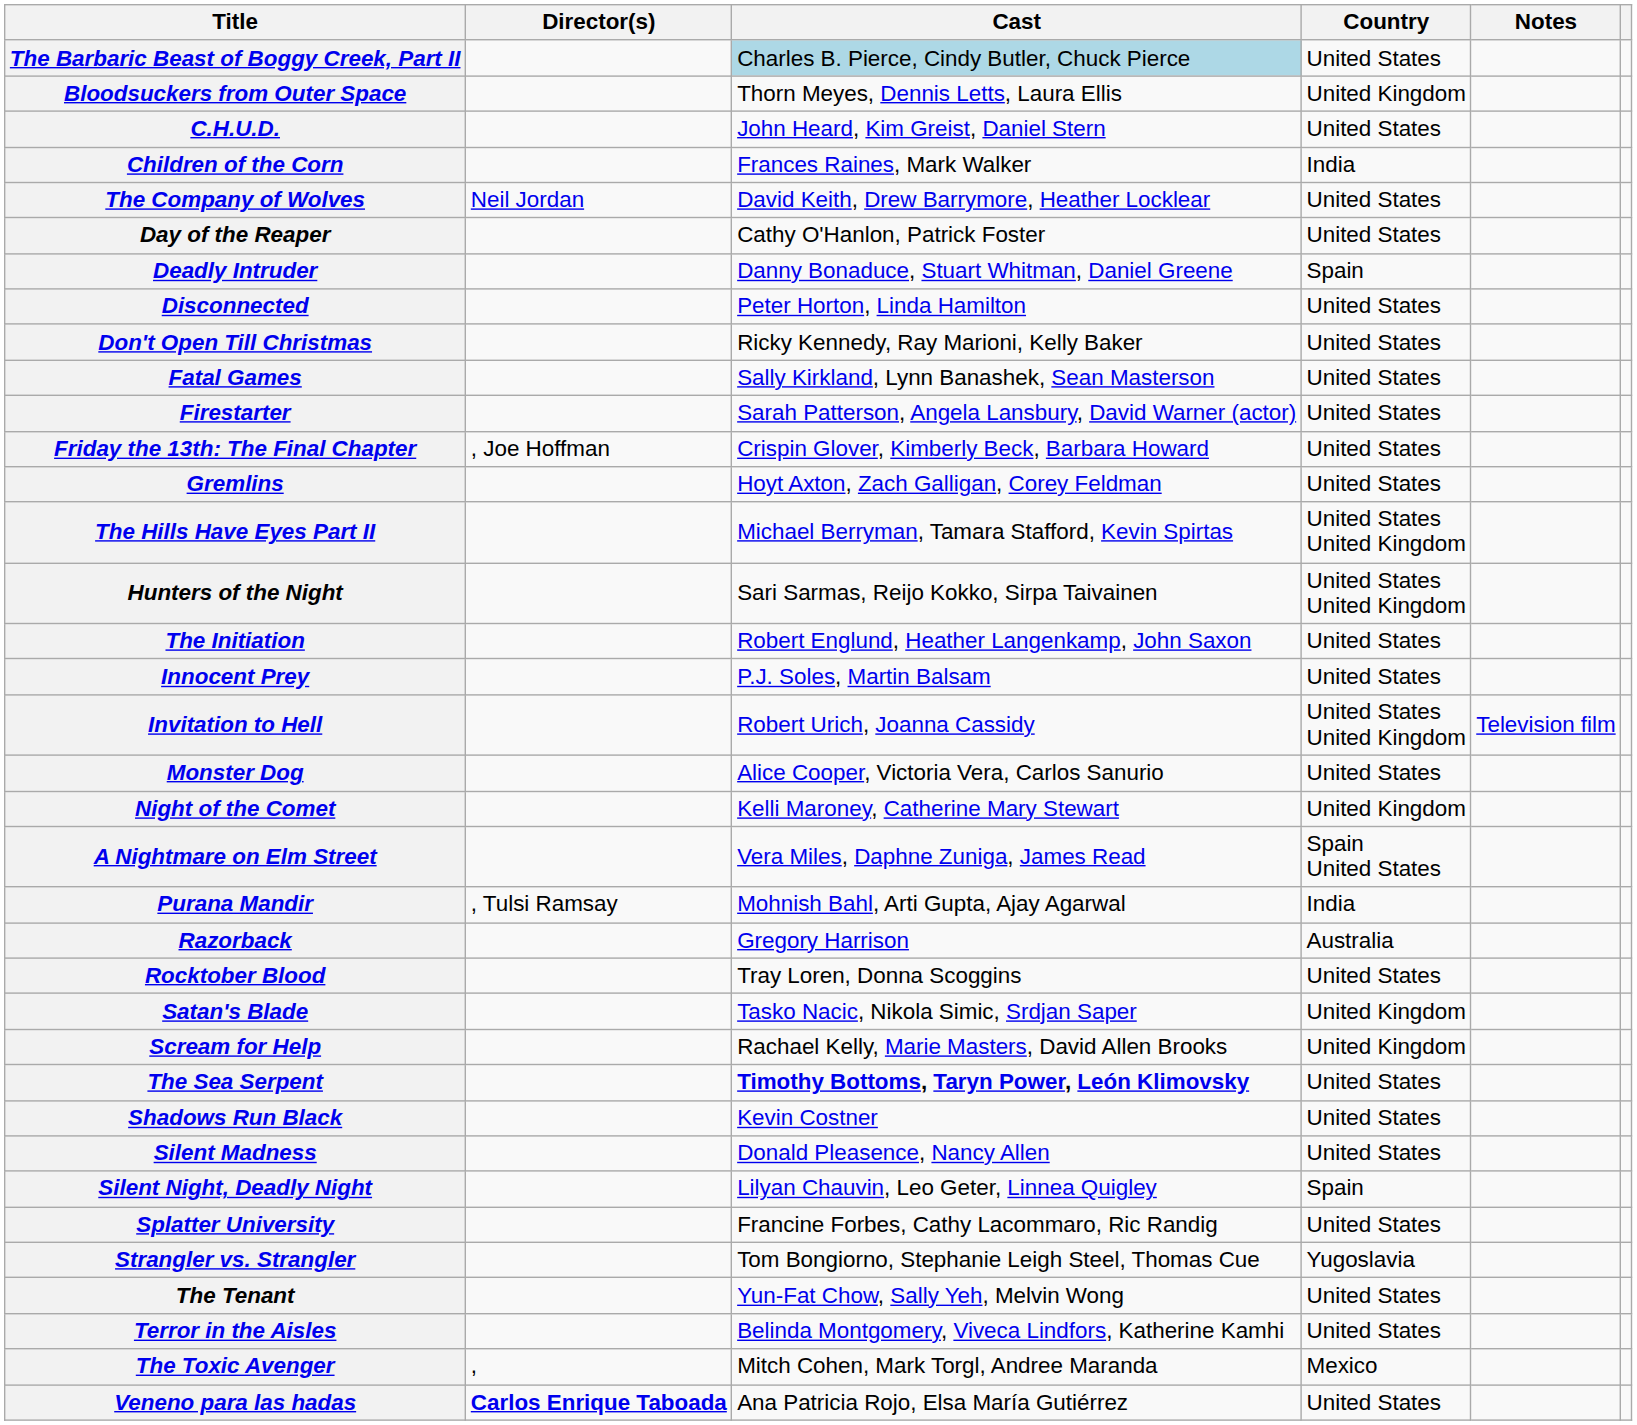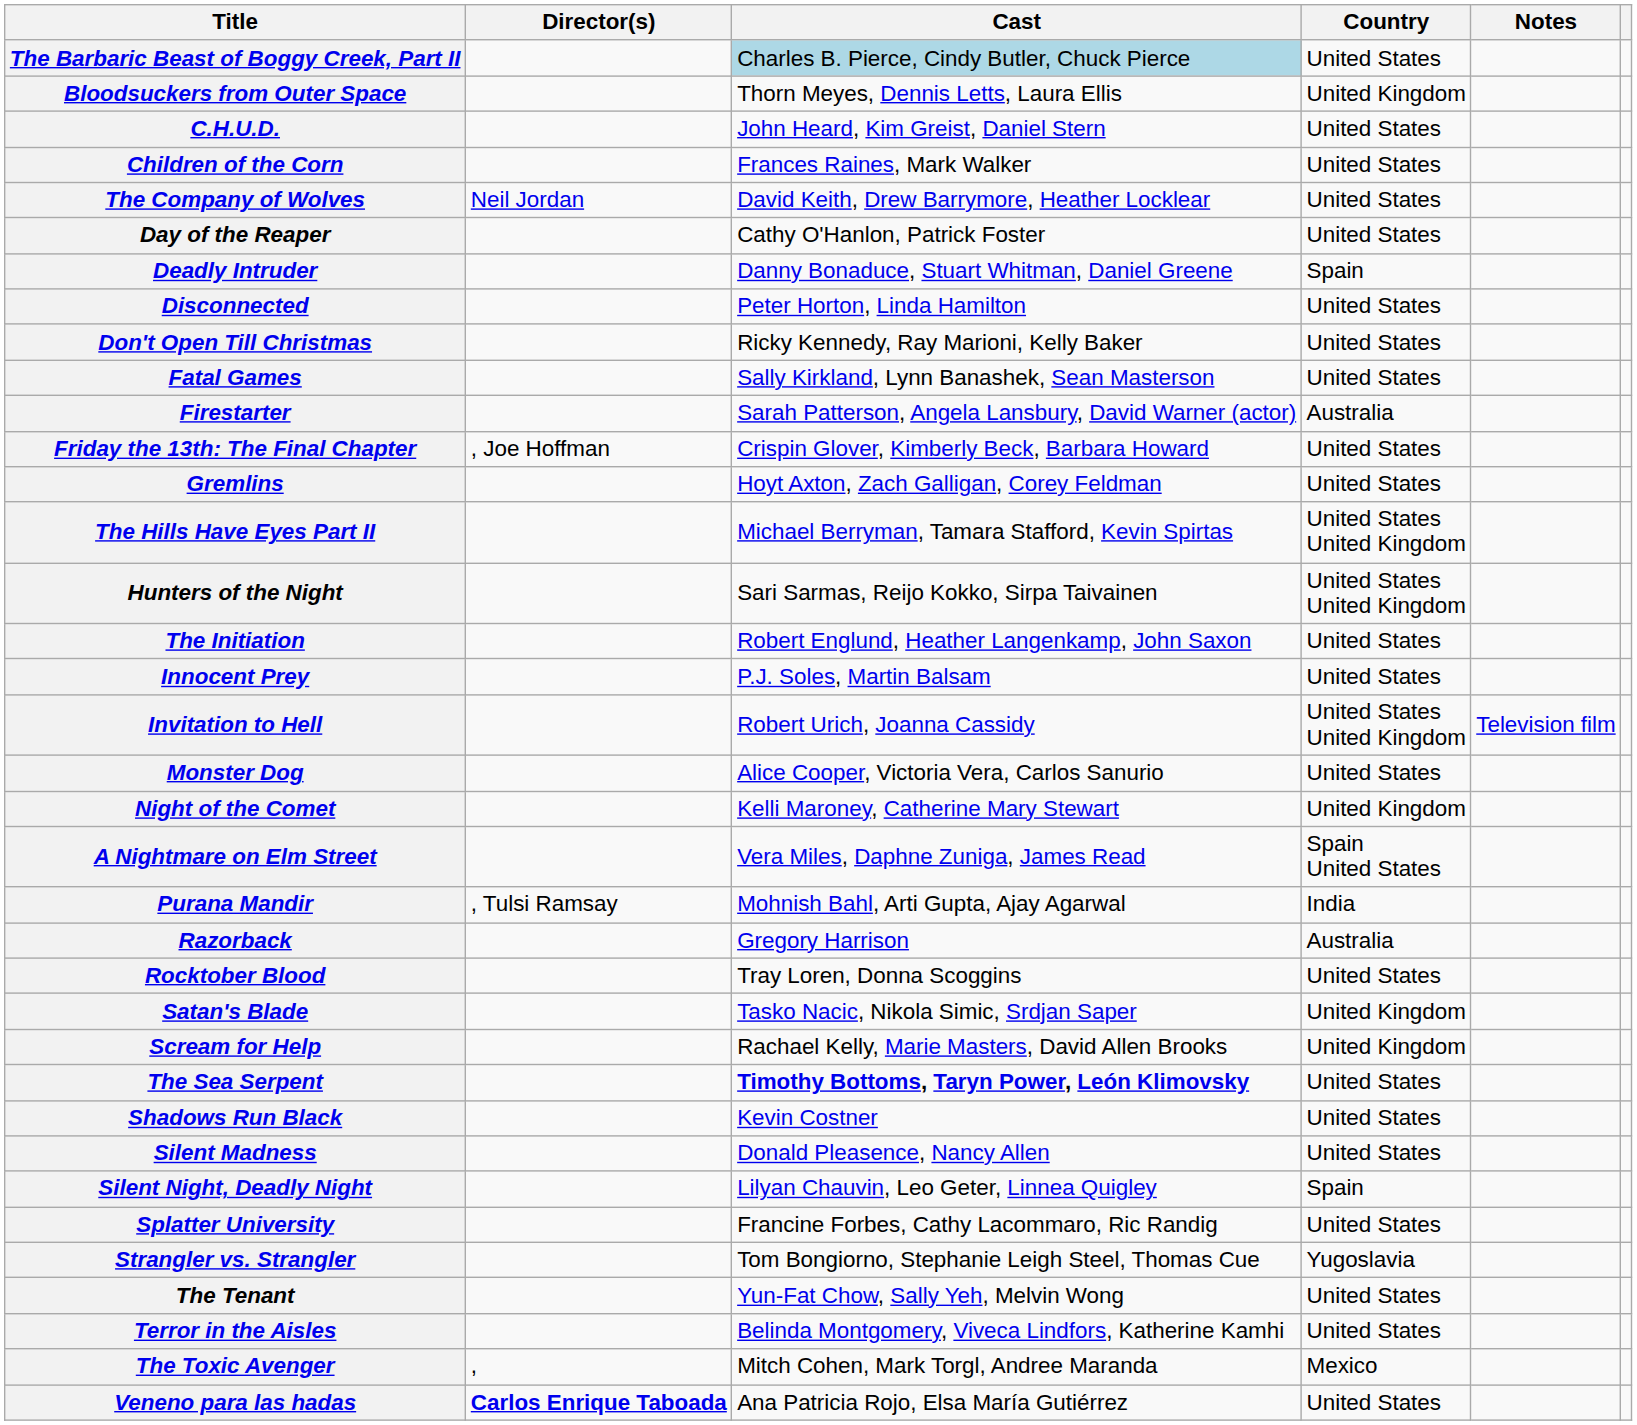Children of the Corn | Country: India -> United States
Firestarter | Country: United States -> Australia
